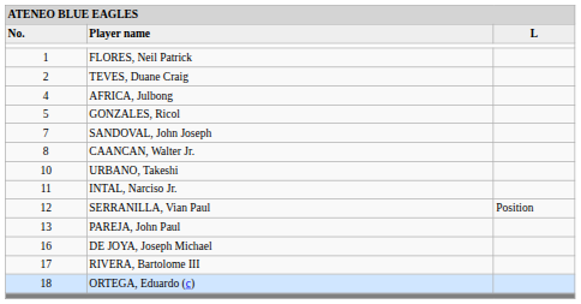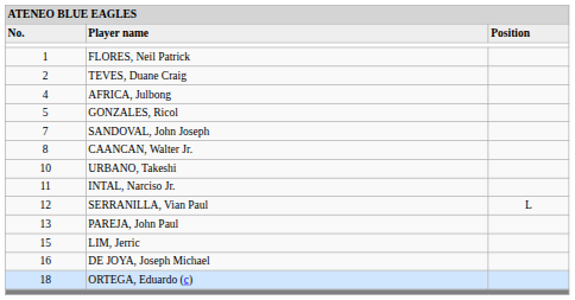Player name | column 3: L -> Position
SERRANILLA, Vian Paul | column 3: Position -> L
+ row: 15 | LIM, Jerric
- row: 17 | RIVERA, Bartolome III
